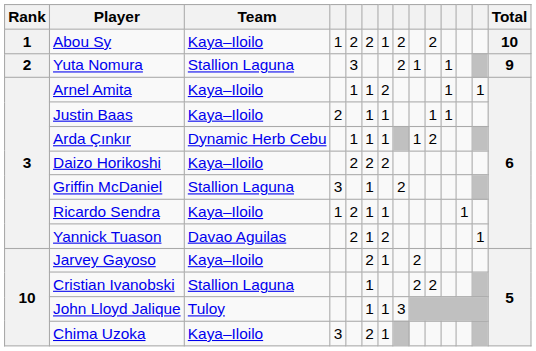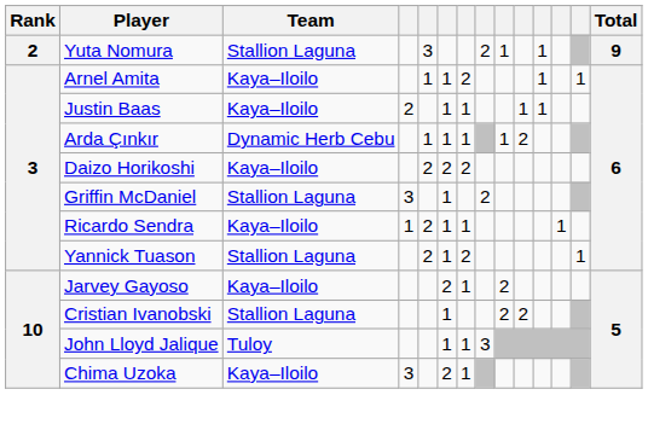- row: 1 | Abou Sy | Kaya–Iloilo | 1 | 2 | 2 | 1 | 2 | 2 | 10
Yannick Tuason | Team: Davao Aguilas -> Stallion Laguna
